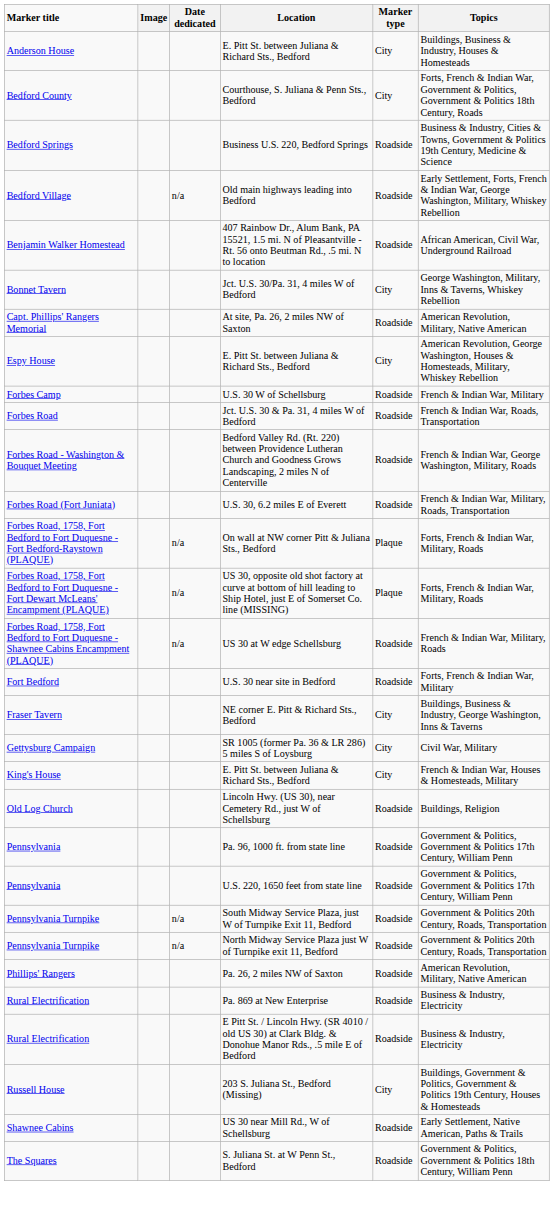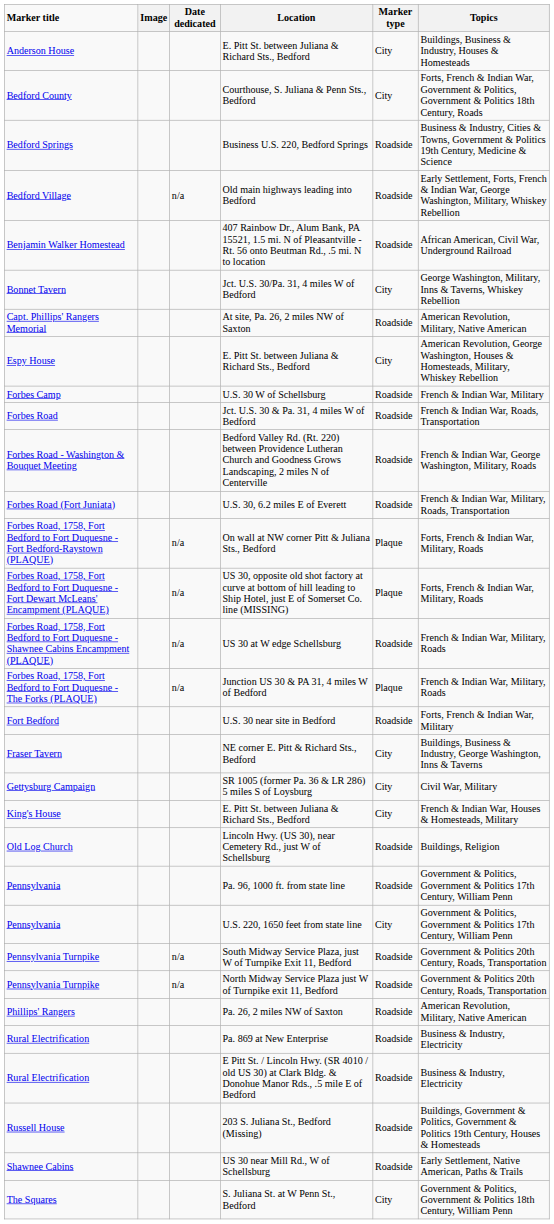+ row: Forbes Road, 1758, Fort Bedford to Fort Duquesne - The Forks (PLAQUE) | n/a | Junction US 30 & PA 31, 4 miles W of Bedford | Plaque | French & Indian War, Military, Roads
U.S. 220, 1650 feet from state line | Marker type: Roadside -> City
203 S. Juliana St., Bedford (Missing) | Marker type: City -> Roadside
S. Juliana St. at W Penn St., Bedford | Marker type: Roadside -> City
